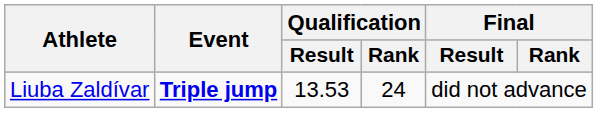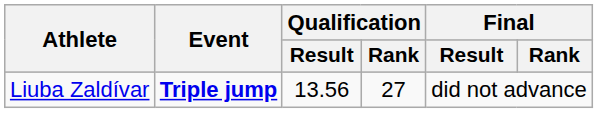Liuba Zaldívar | Qualification / Result: 13.53 -> 13.56
Liuba Zaldívar | Qualification / Rank: 24 -> 27
